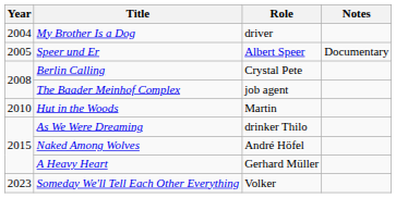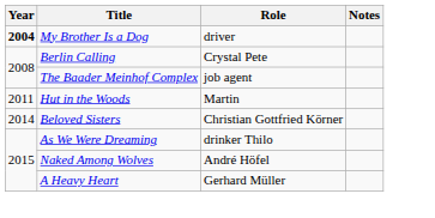My Brother Is a Dog | Year: normal -> bold
- row: 2005 | Speer und Er | Albert Speer | Documentary
Hut in the Woods | Year: 2010 -> 2011
+ row: 2014 | Beloved Sisters | Christian Gottfried Körner
- row: 2023 | Someday We'll Tell Each Other Everything | Volker
